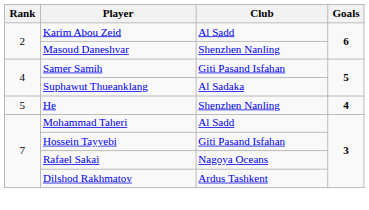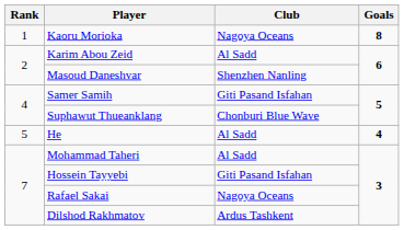+ row: 1 | Kaoru Morioka | Nagoya Oceans | 8
Suphawut Thueanklang | Club: Al Sadaka -> Chonburi Blue Wave
He | Club: Shenzhen Nanling -> Al Sadd
